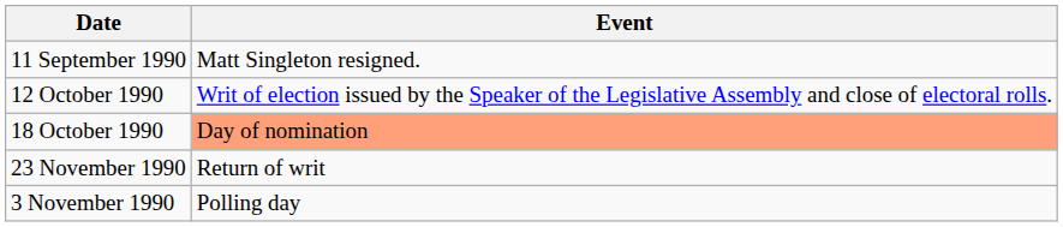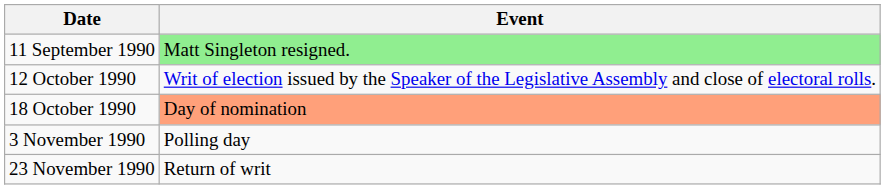11 September 1990 | Event: no background -> lightgreen background
rows swapped: 3 November 1990 <-> 23 November 1990
